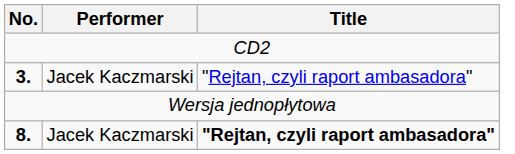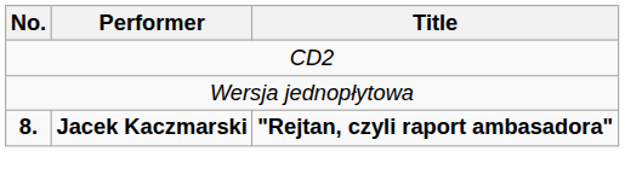- row: 3. | Jacek Kaczmarski | "Rejtan, czyli raport ambasadora"
8. | Performer: normal -> bold
